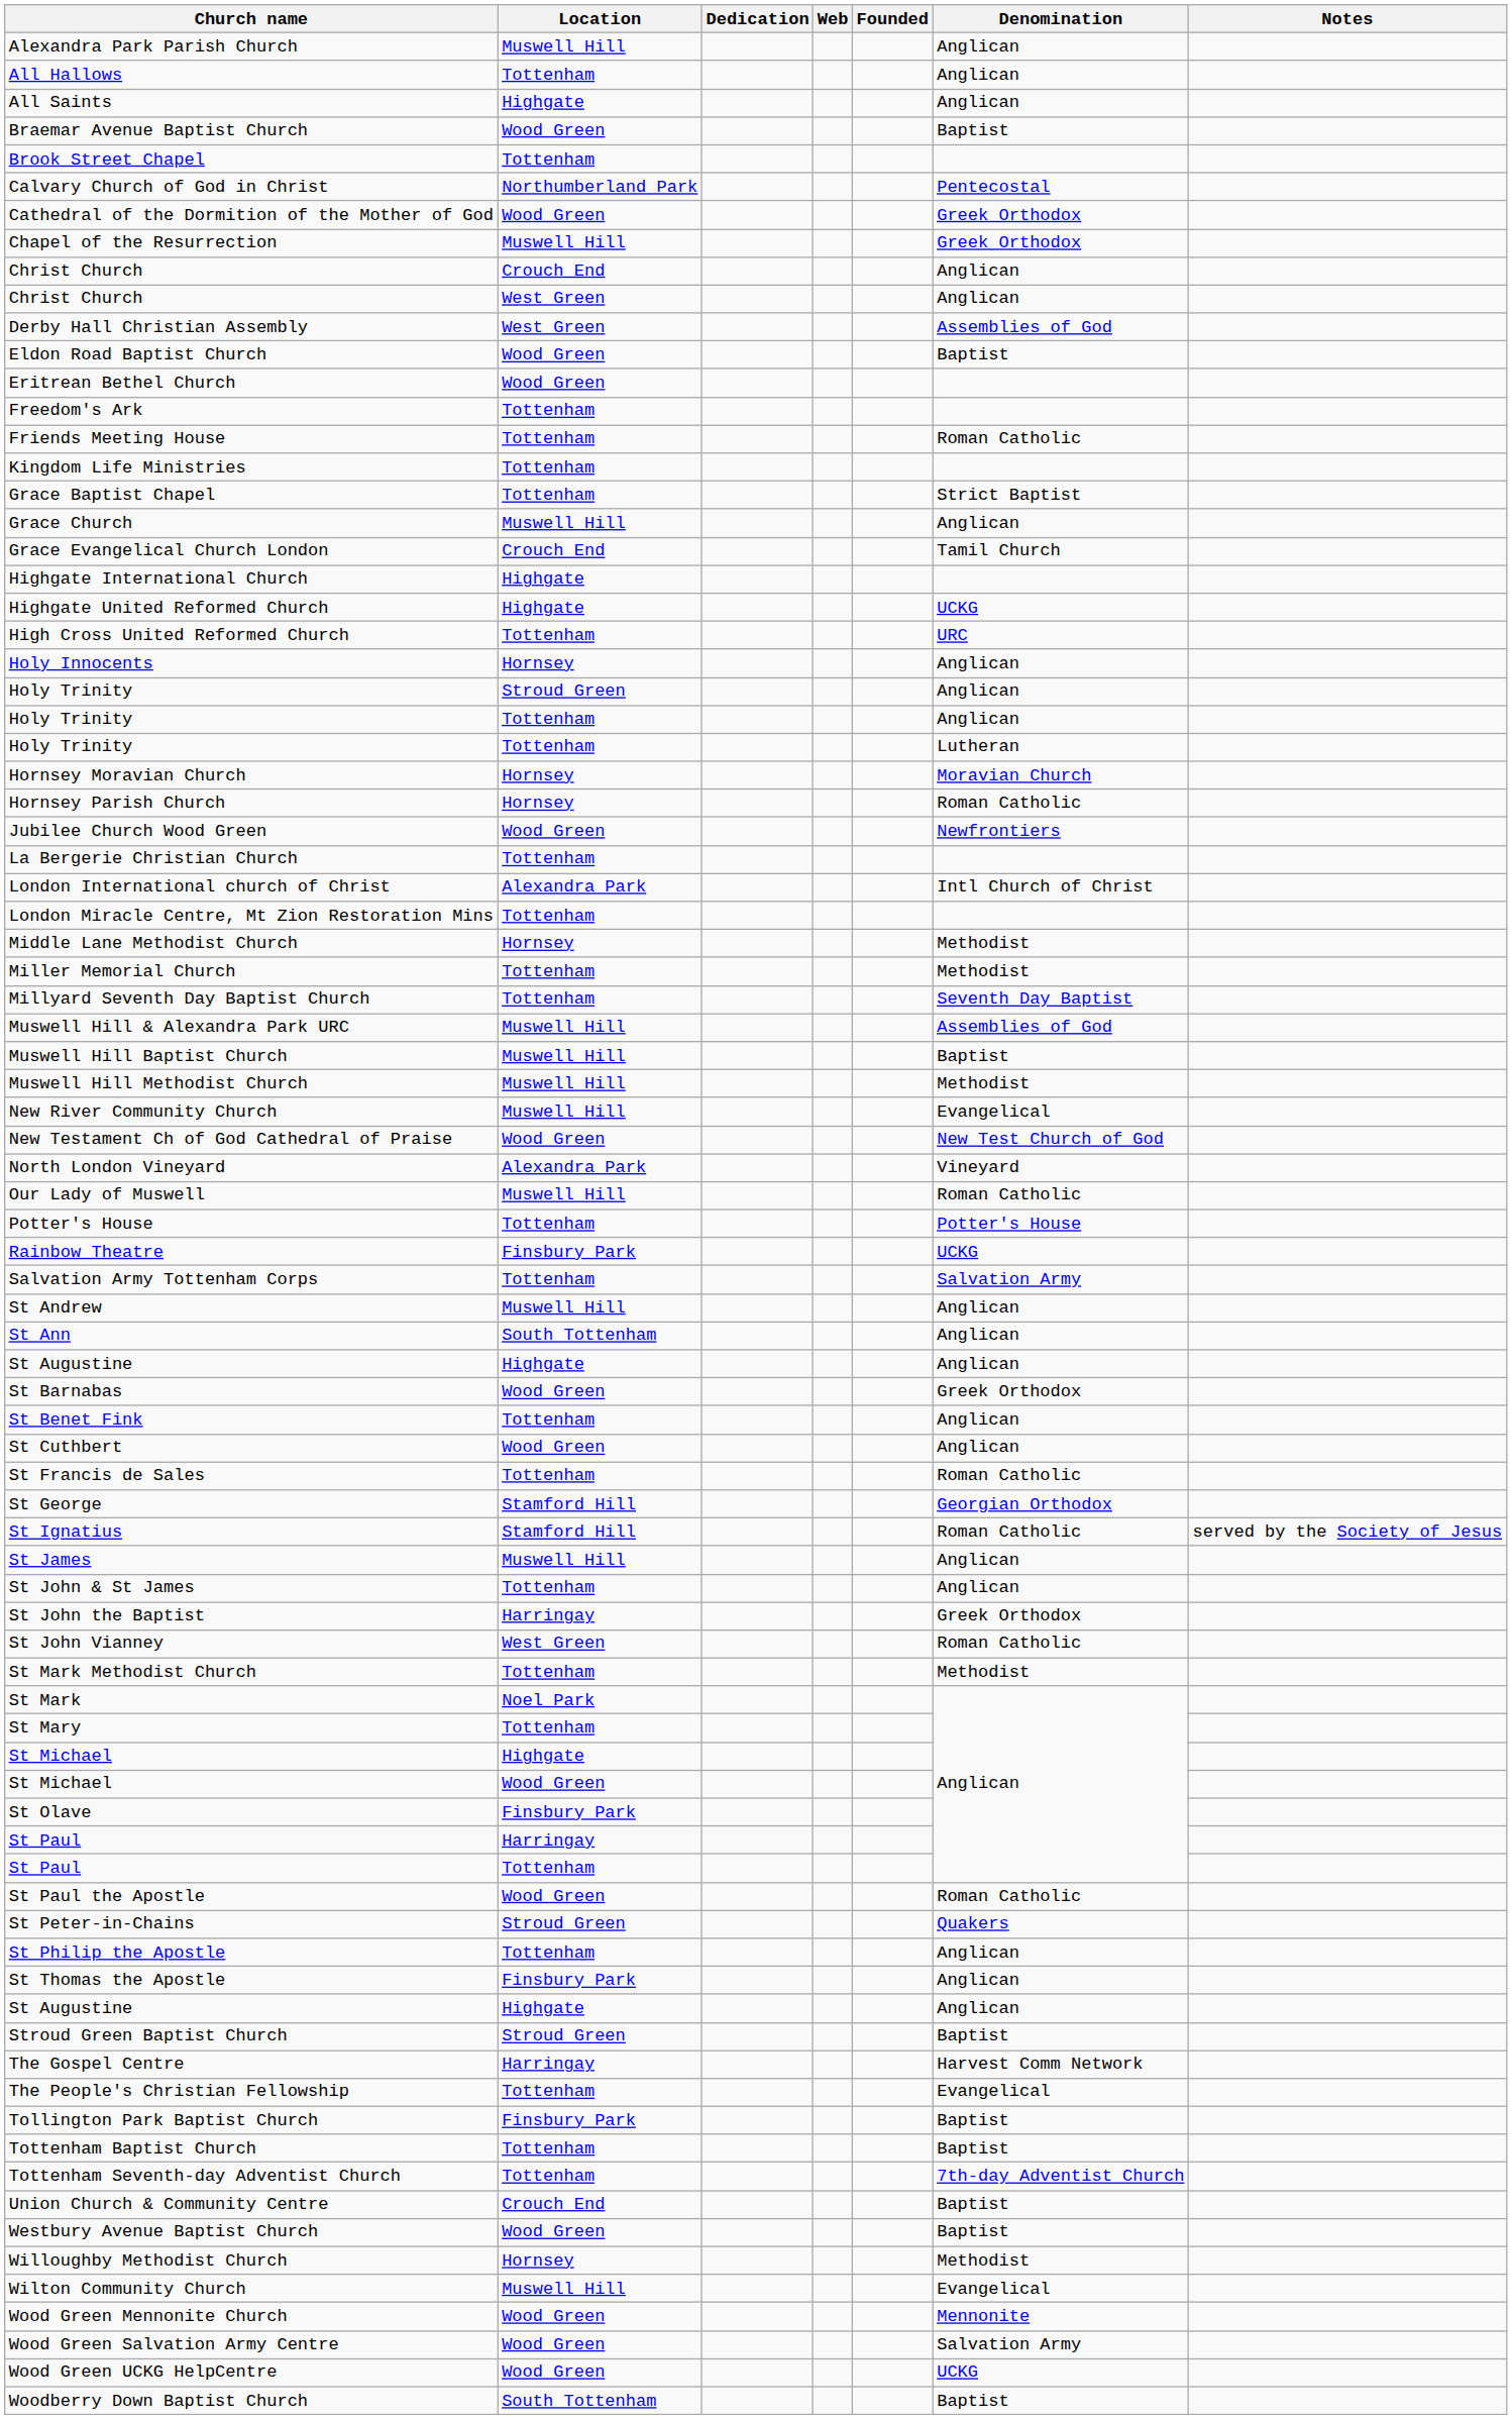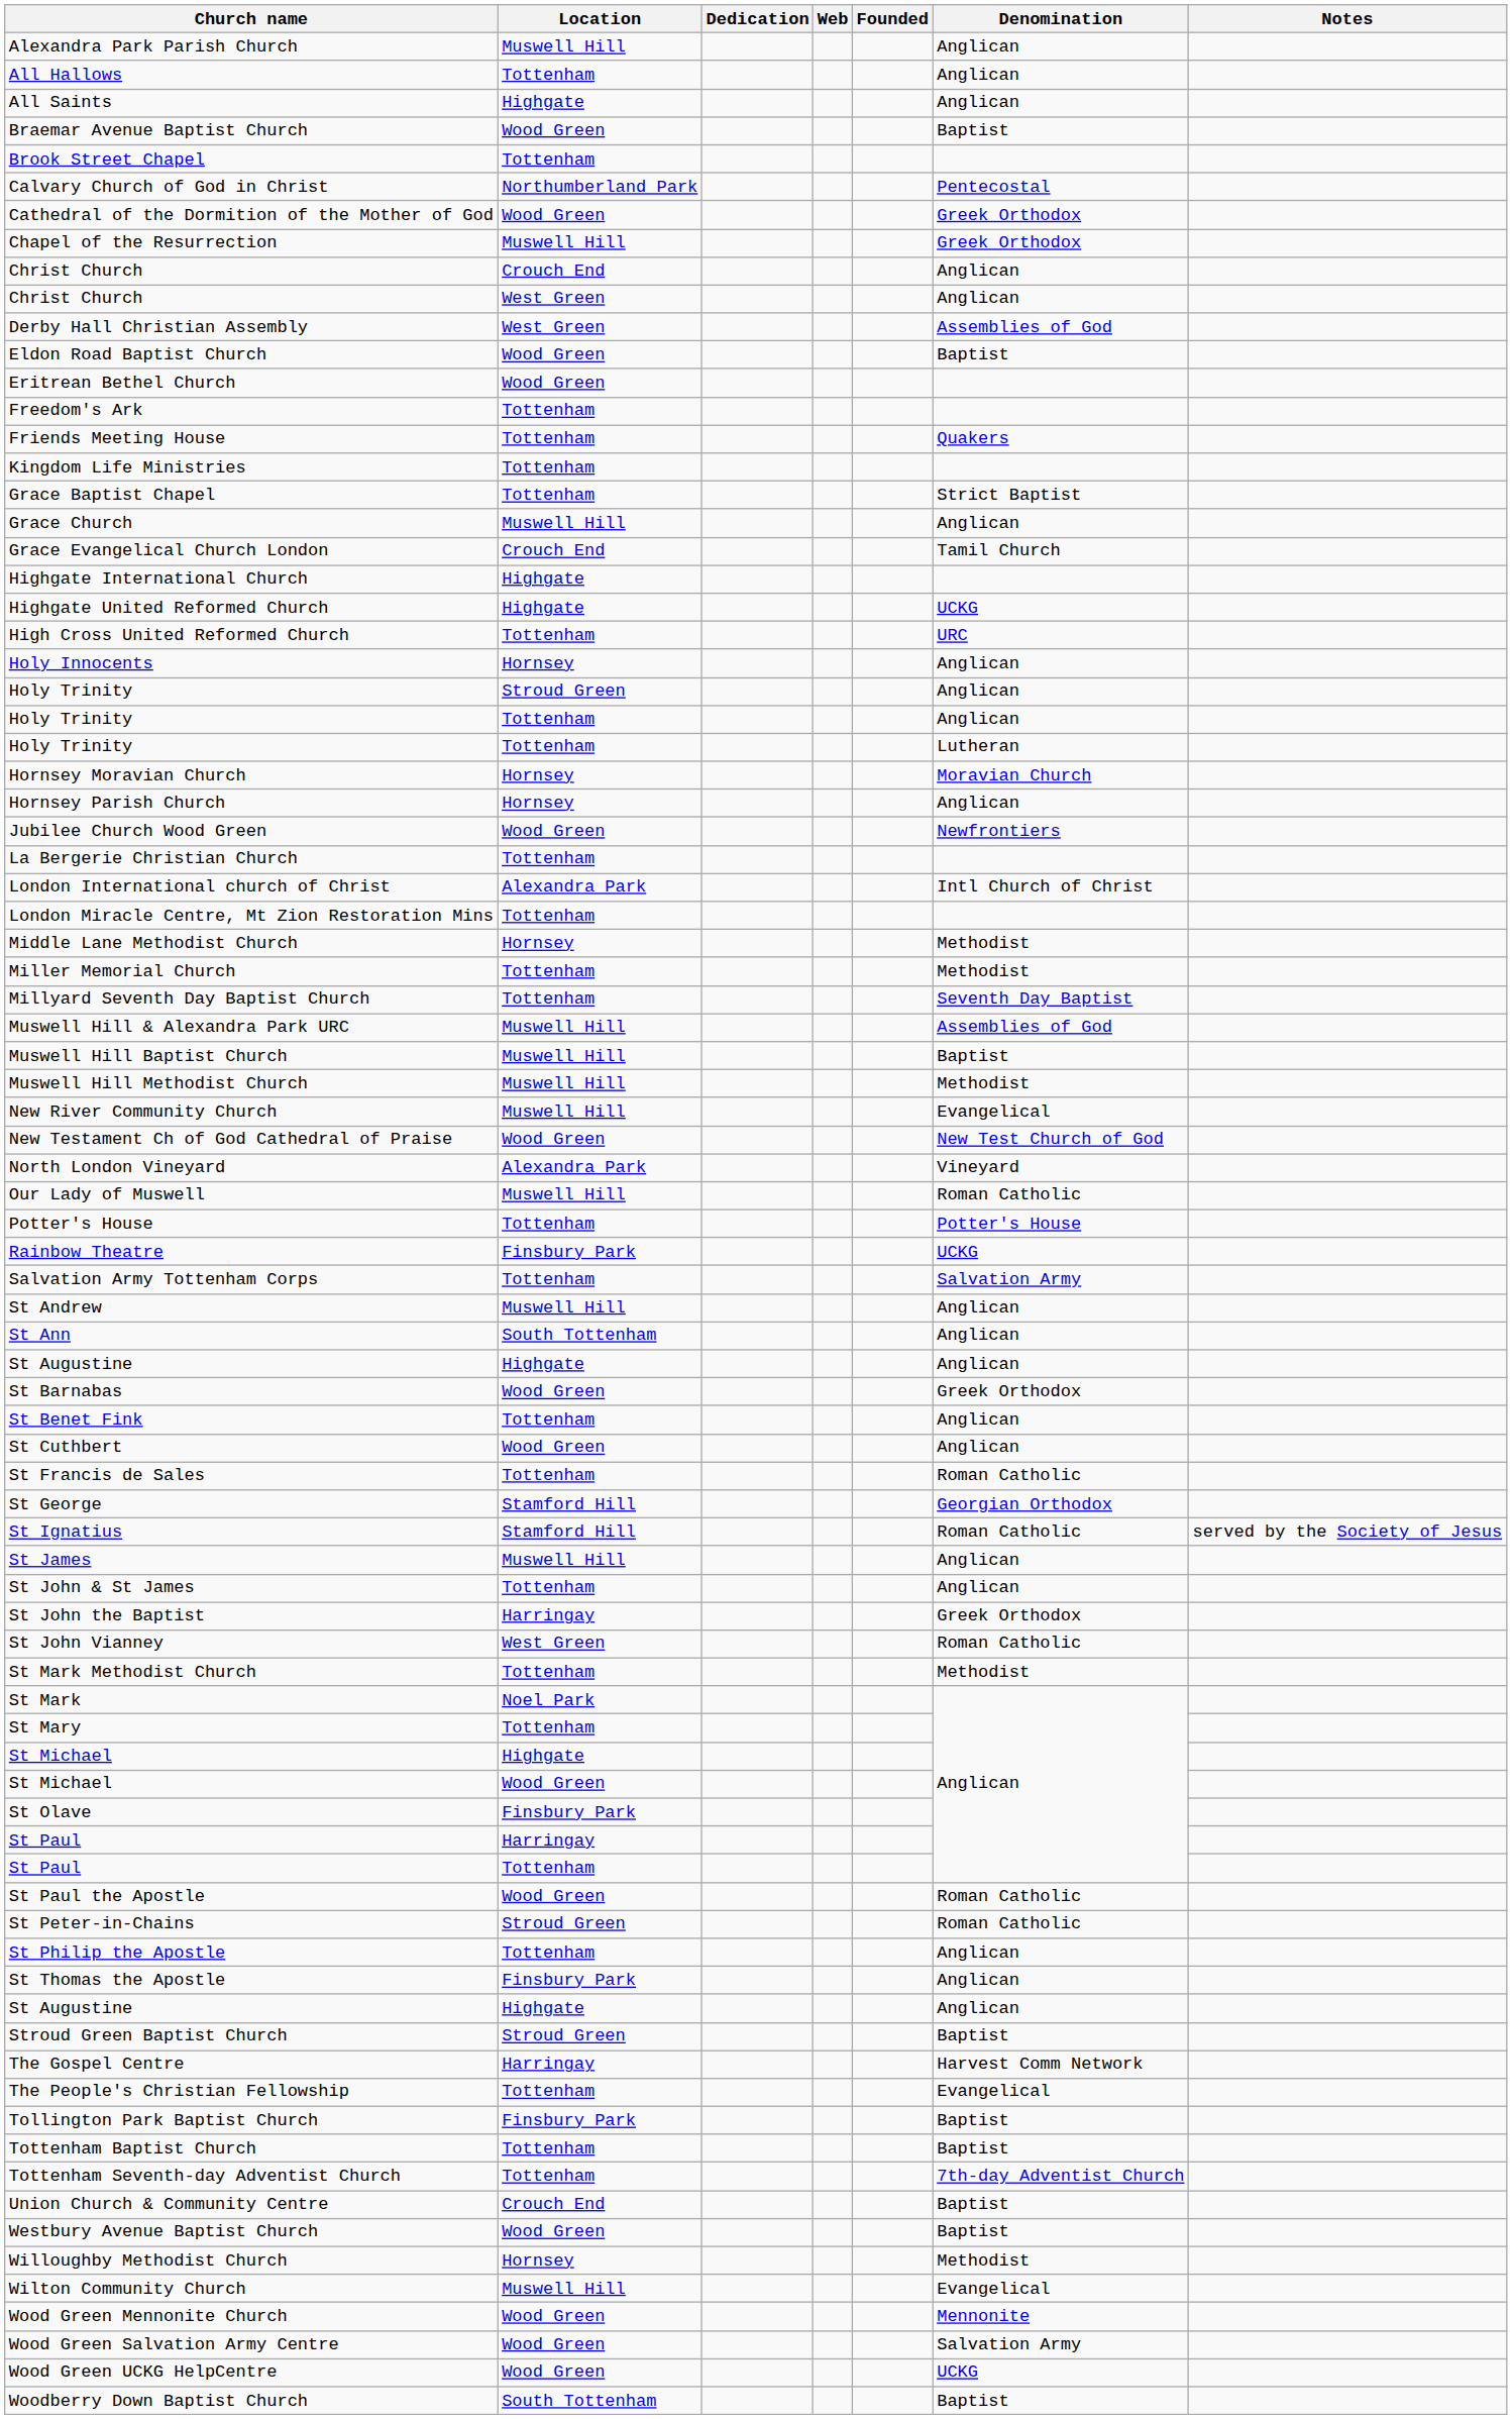Friends Meeting House | Denomination: Roman Catholic -> Quakers
Hornsey Parish Church | Denomination: Roman Catholic -> Anglican
St Peter-in-Chains | Denomination: Quakers -> Roman Catholic
